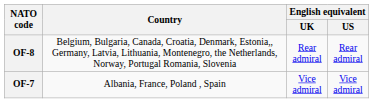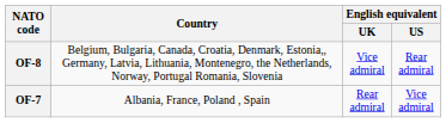OF-8 | English equivalent / UK: Rear admiral -> Vice admiral
OF-7 | English equivalent / UK: Vice admiral -> Rear admiral
